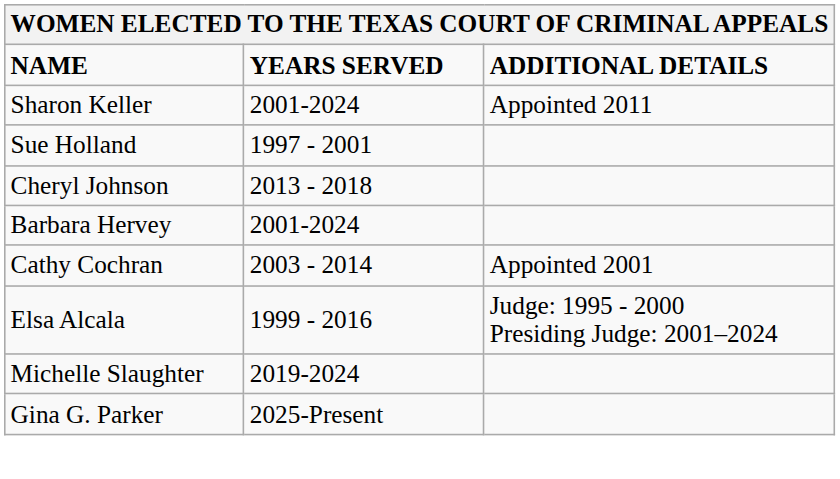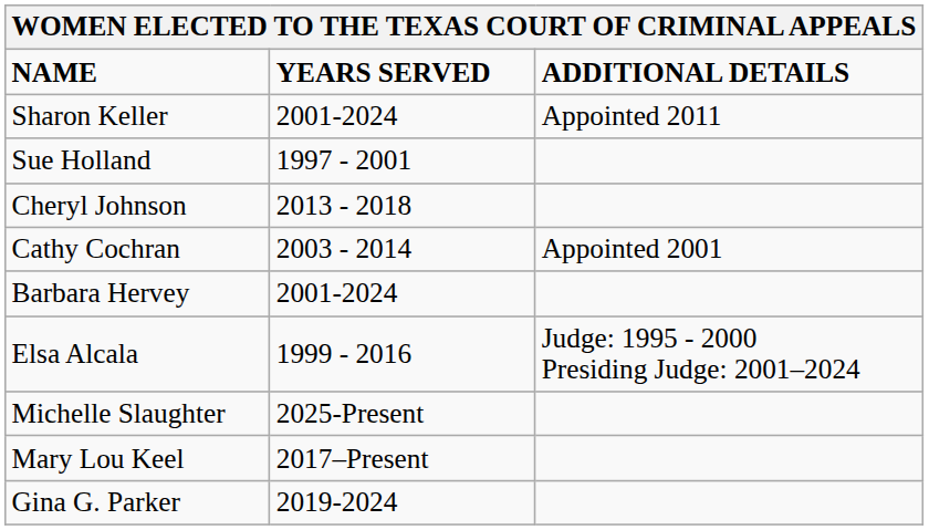rows swapped: Barbara Hervey <-> Cathy Cochran
Michelle Slaughter | YEARS SERVED: 2019-2024 -> 2025-Present
+ row: Mary Lou Keel | 2017–Present
Gina G. Parker | YEARS SERVED: 2025-Present -> 2019-2024
